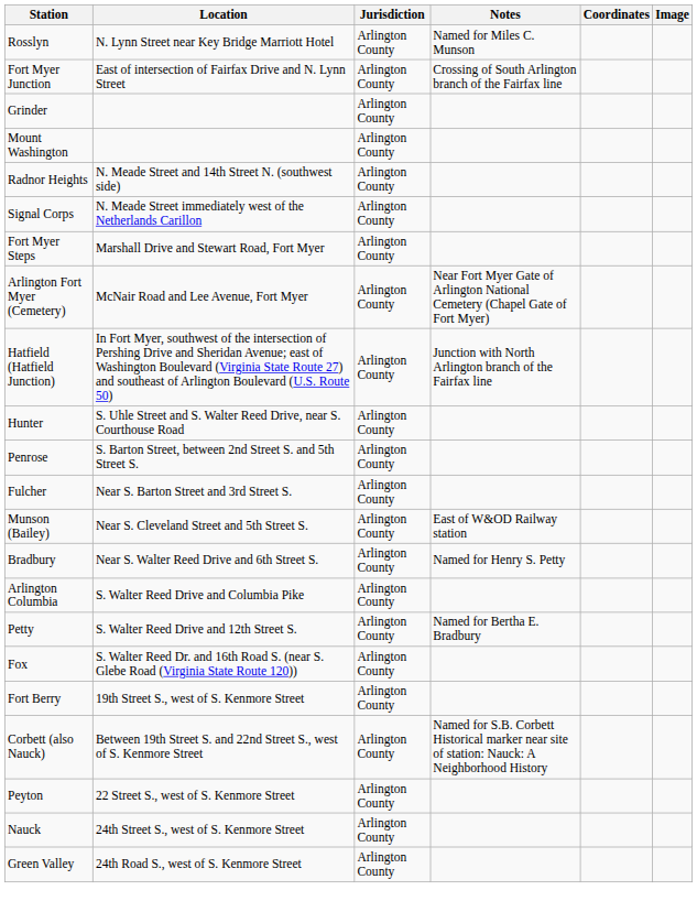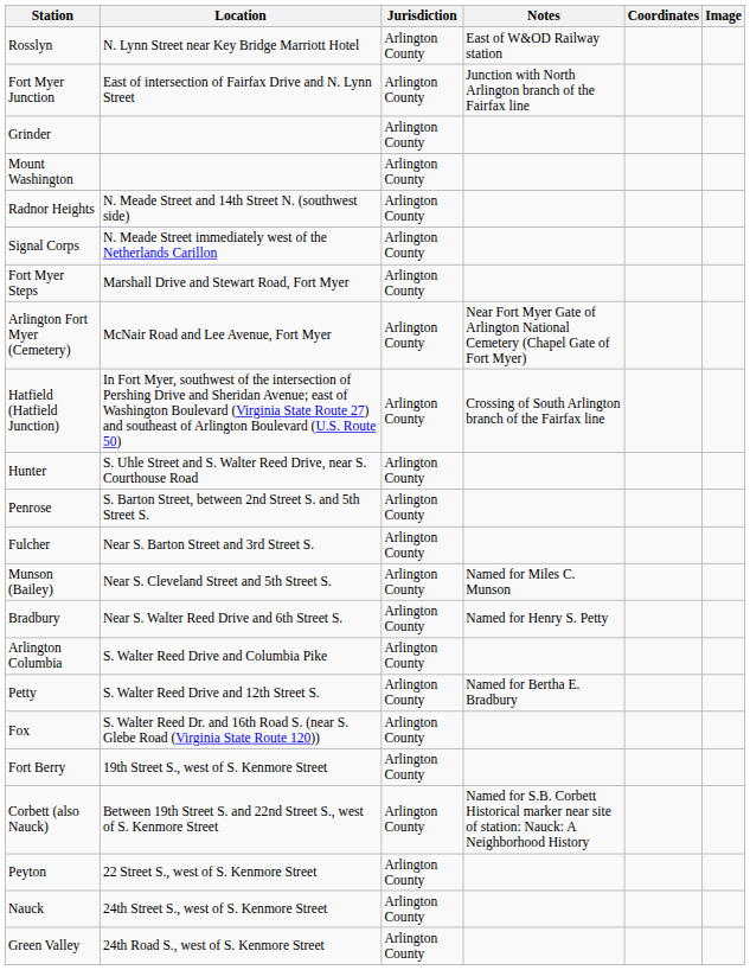Rosslyn | Notes: Named for Miles C. Munson -> East of W&OD Railway station
Fort Myer Junction | Notes: Crossing of South Arlington branch of the Fairfax line -> Junction with North Arlington branch of the Fairfax line
Hatfield (Hatfield Junction) | Notes: Junction with North Arlington branch of the Fairfax line -> Crossing of South Arlington branch of the Fairfax line
Munson (Bailey) | Notes: East of W&OD Railway station -> Named for Miles C. Munson
